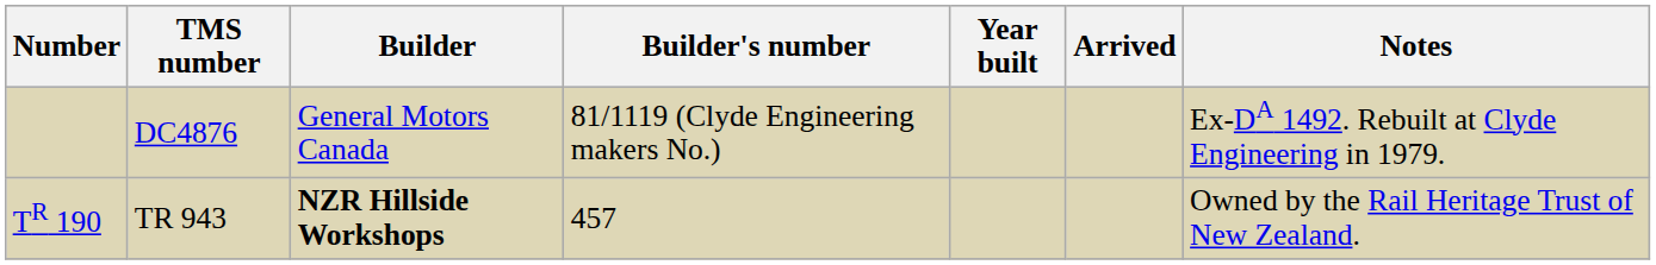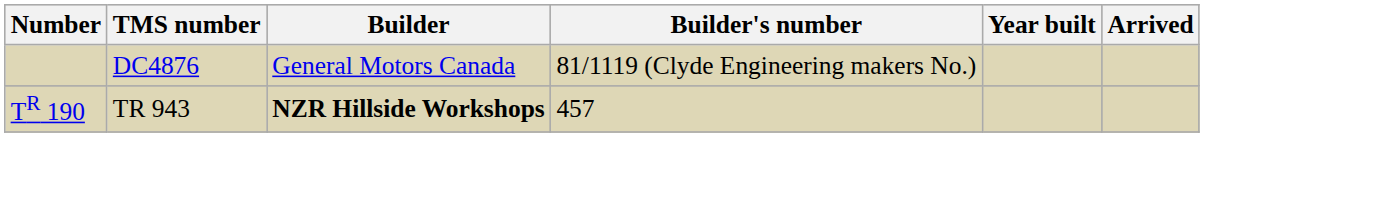- column: Notes | Ex-DA 1492. Rebuilt at Clyde Engineering in 1979. | Owned by the Rail Heritage Trust of New Zealand.
